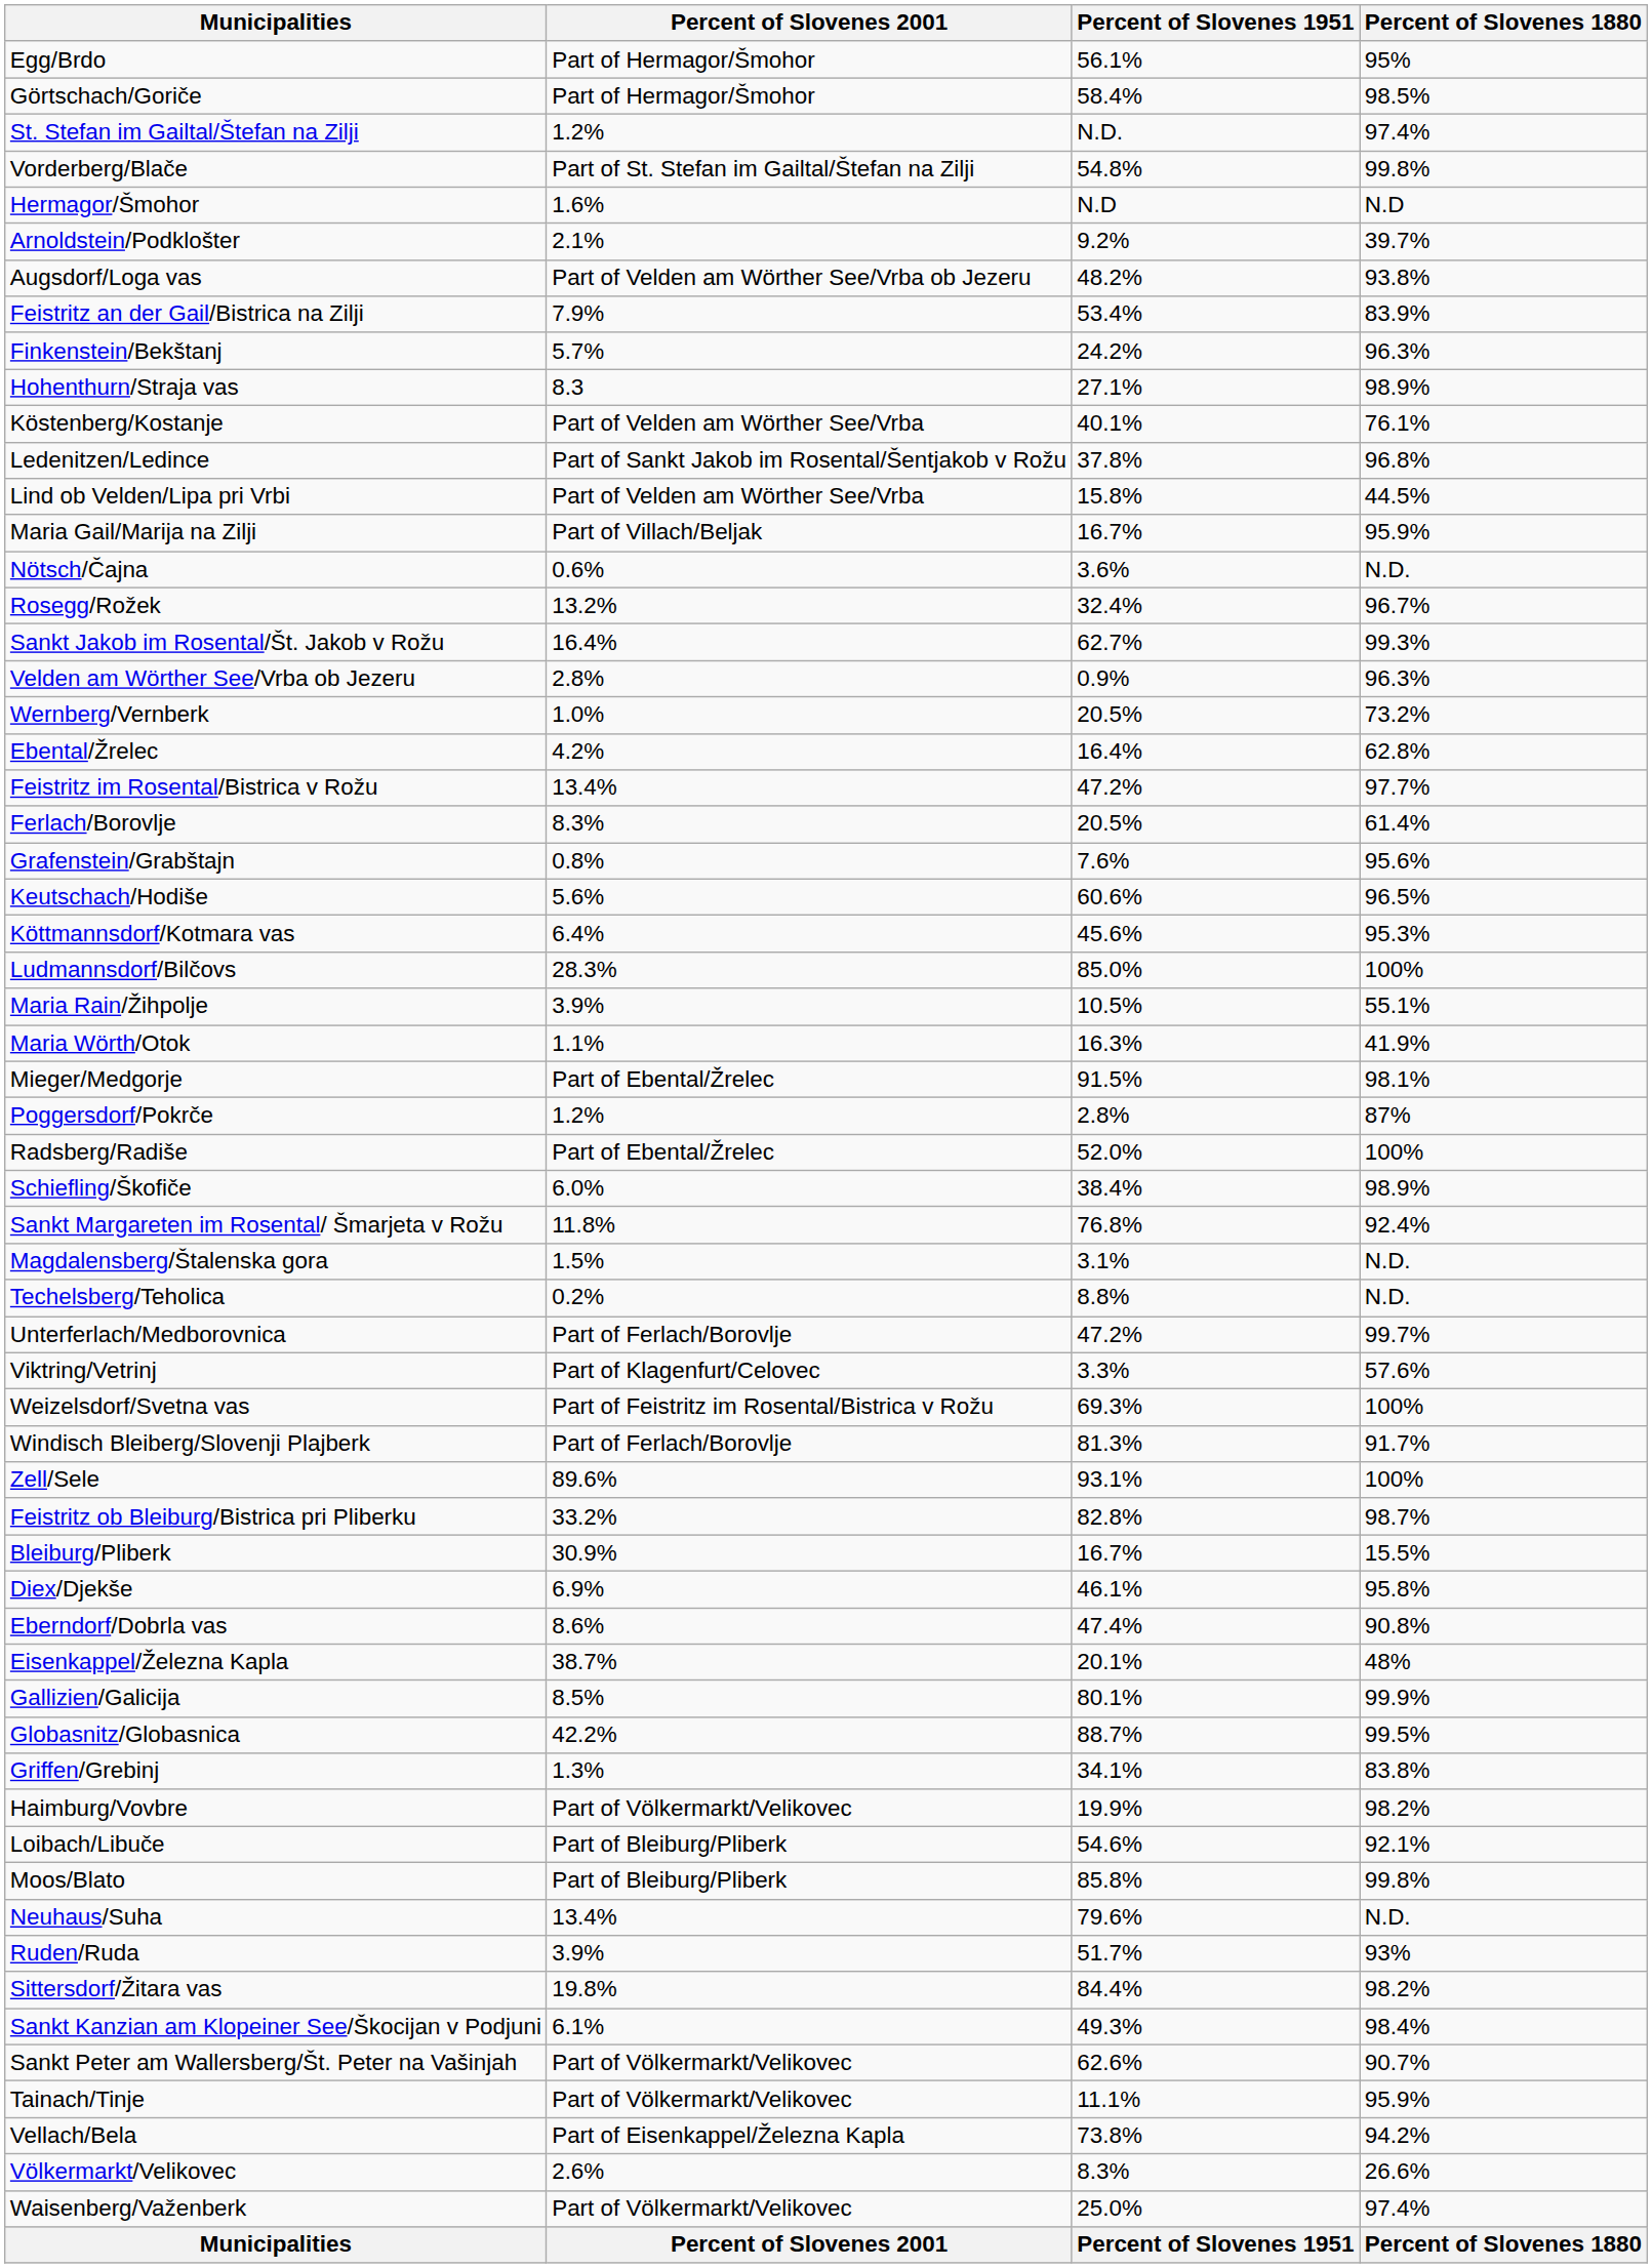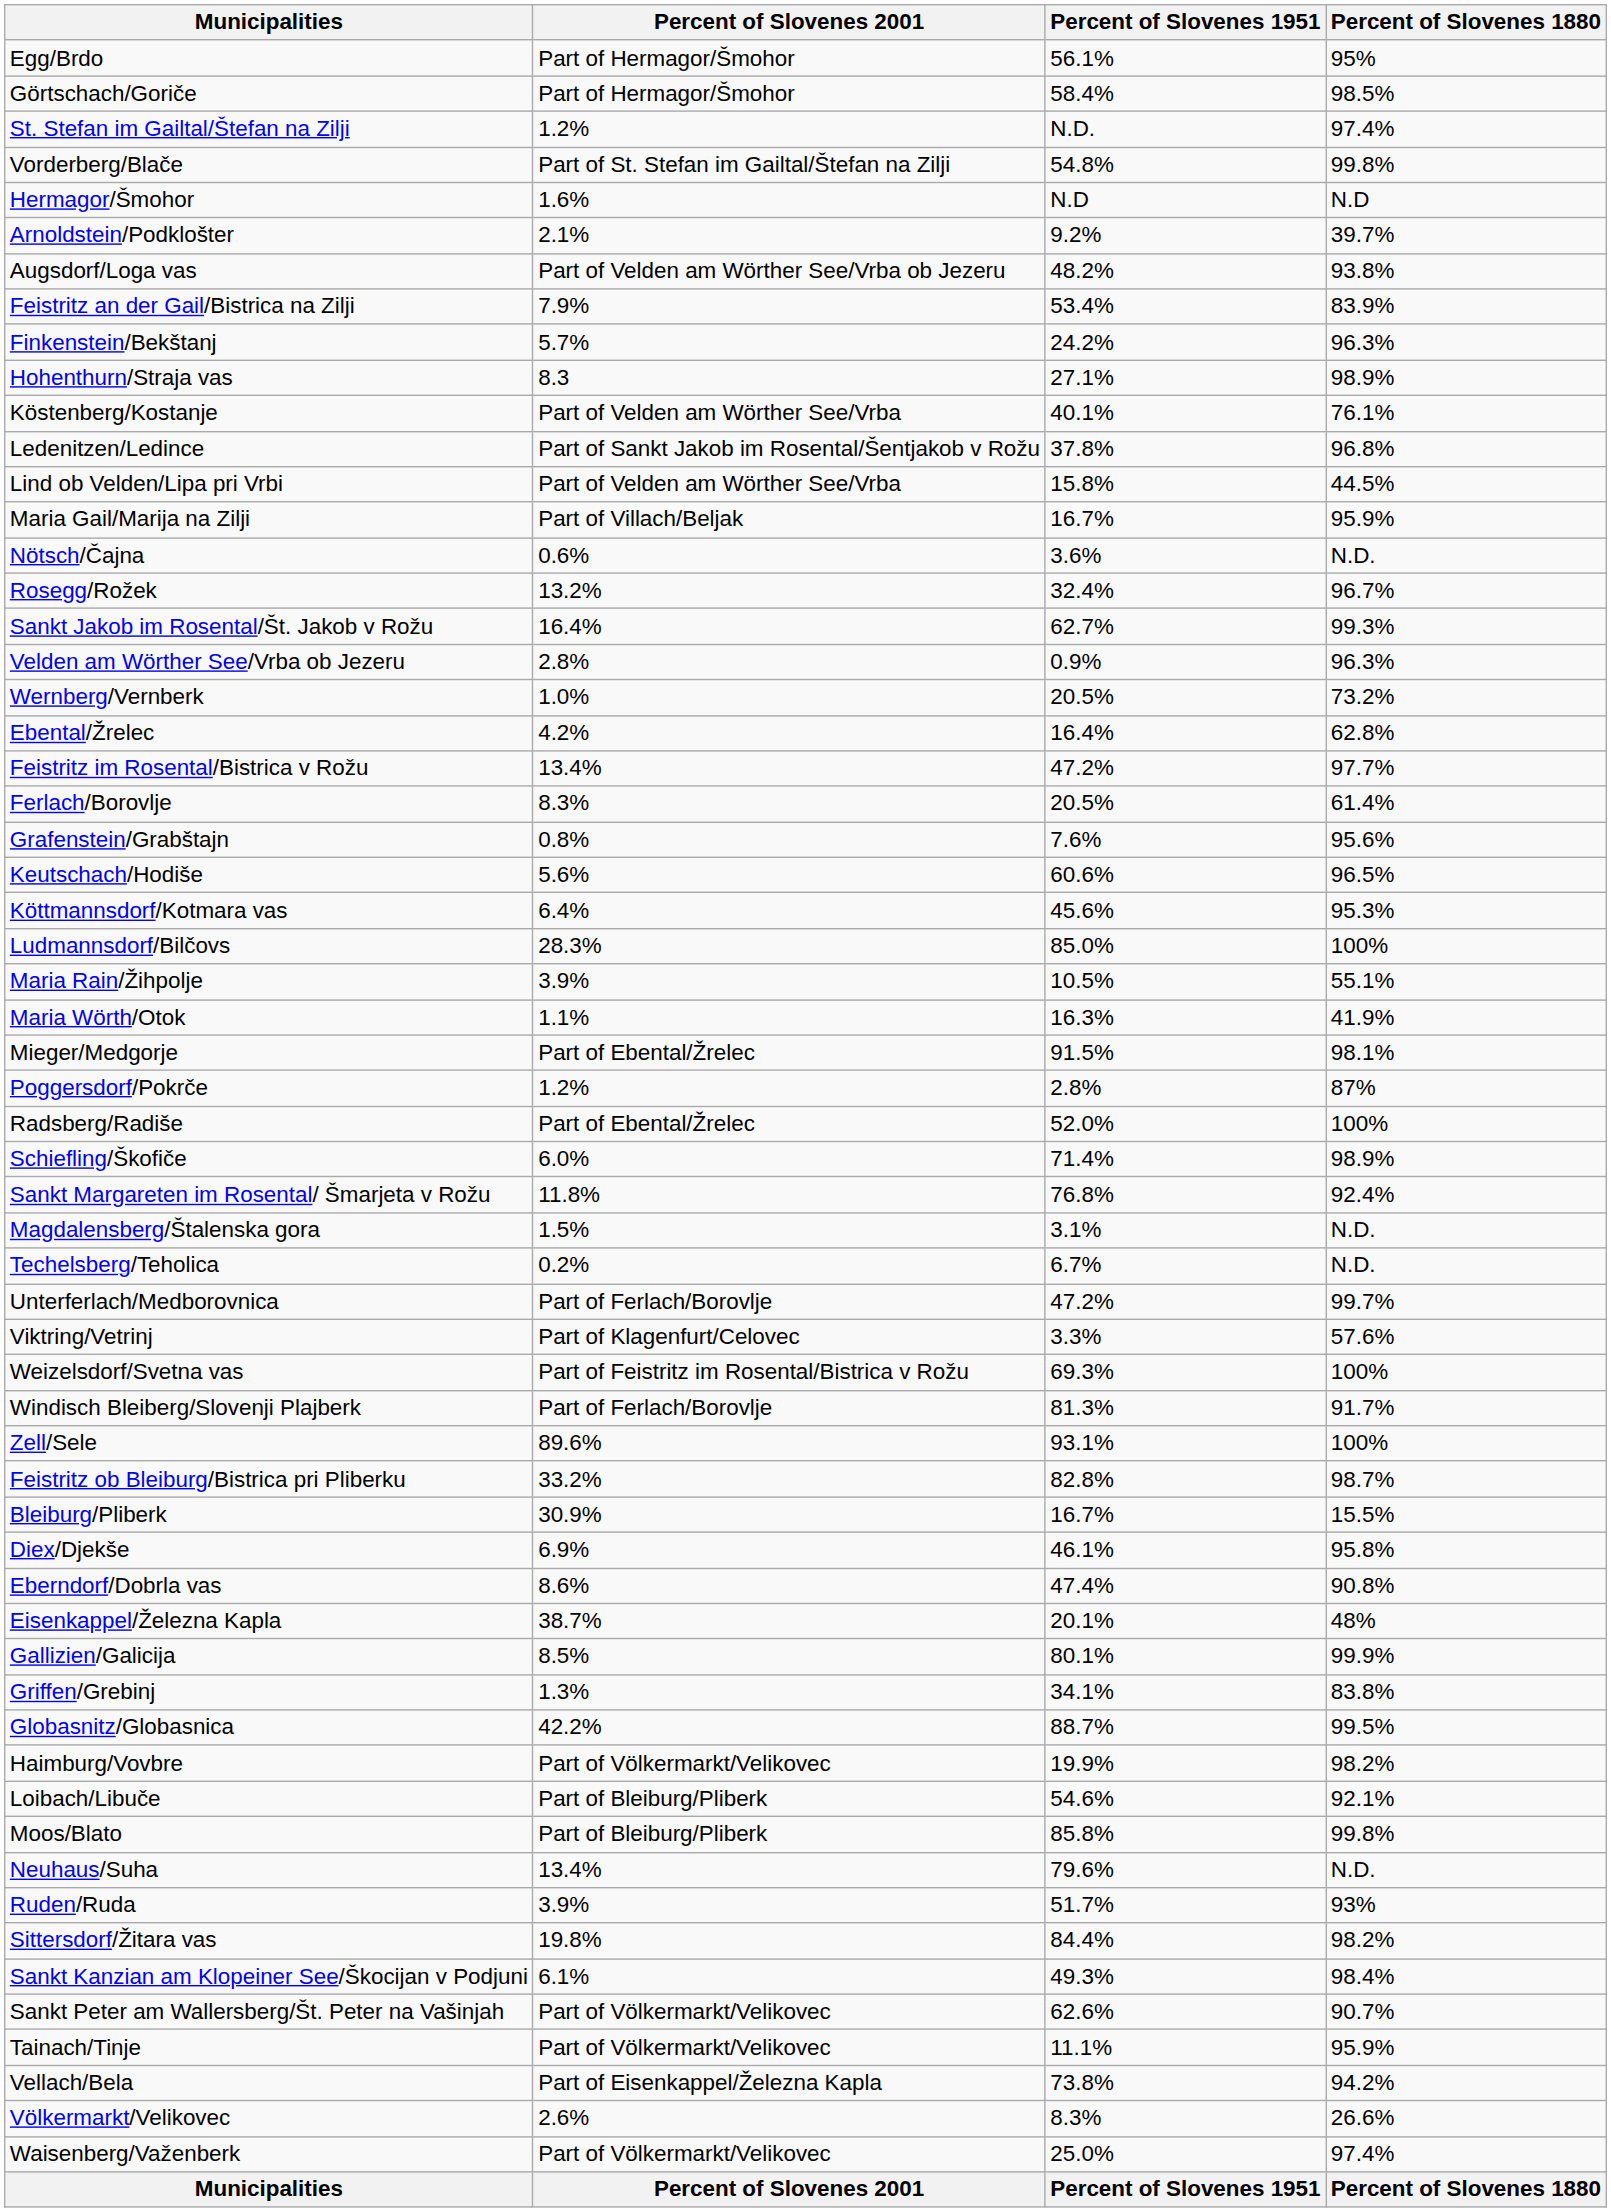Schiefling/Škofiče | Percent of Slovenes 1951: 38.4% -> 71.4%
Techelsberg/Teholica | Percent of Slovenes 1951: 8.8% -> 6.7%
rows swapped: Globasnitz/Globasnica <-> Griffen/Grebinj
